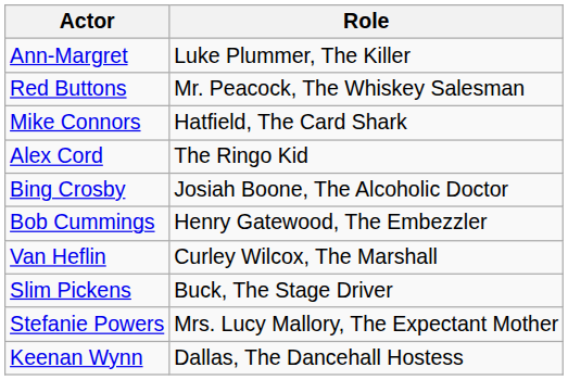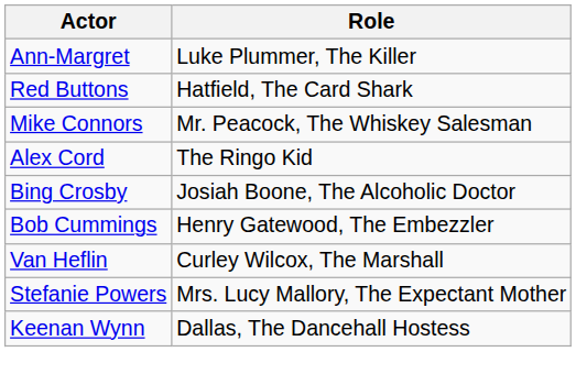Red Buttons | Role: Mr. Peacock, The Whiskey Salesman -> Hatfield, The Card Shark
Mike Connors | Role: Hatfield, The Card Shark -> Mr. Peacock, The Whiskey Salesman
- row: Slim Pickens | Buck, The Stage Driver
